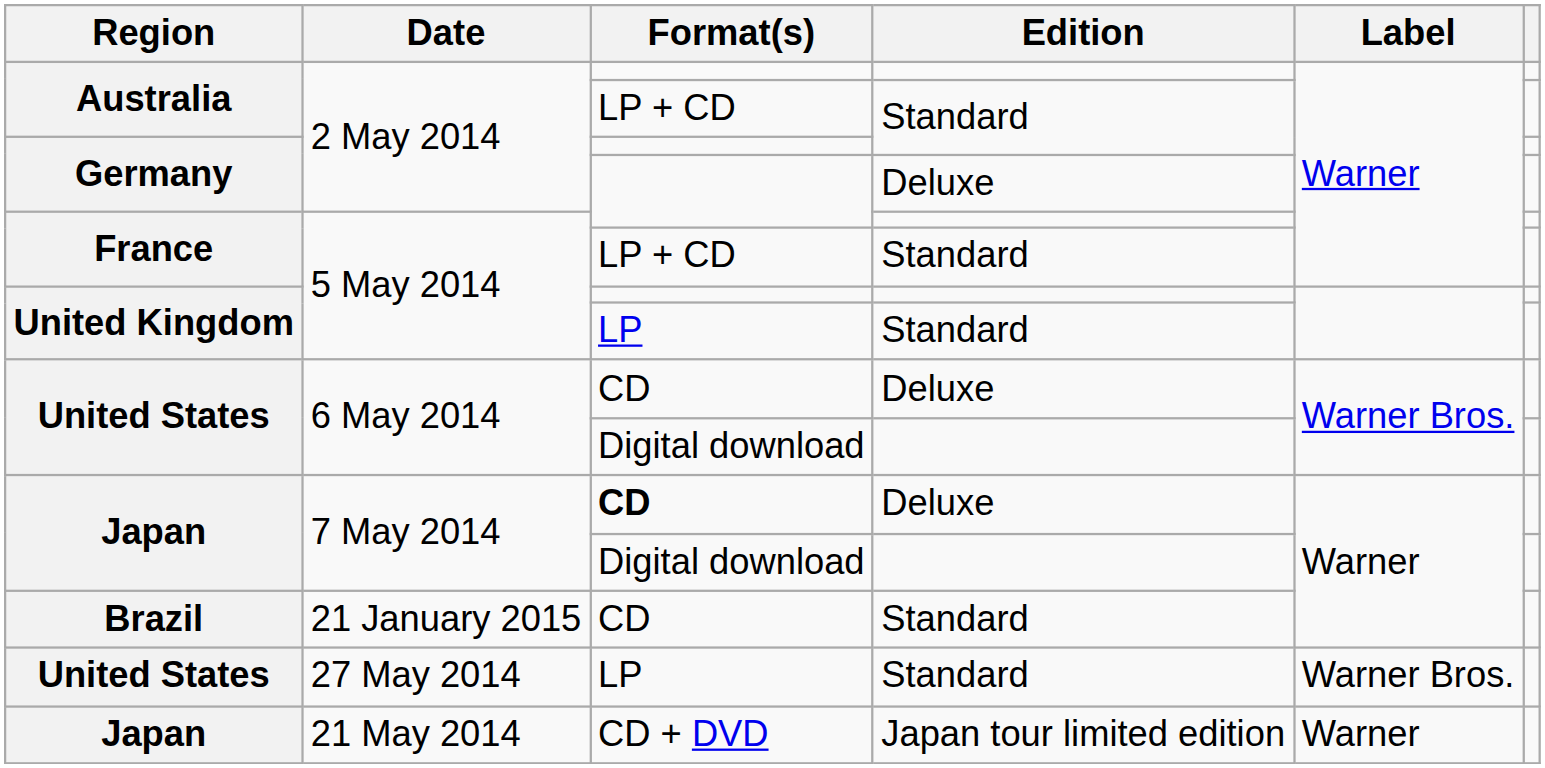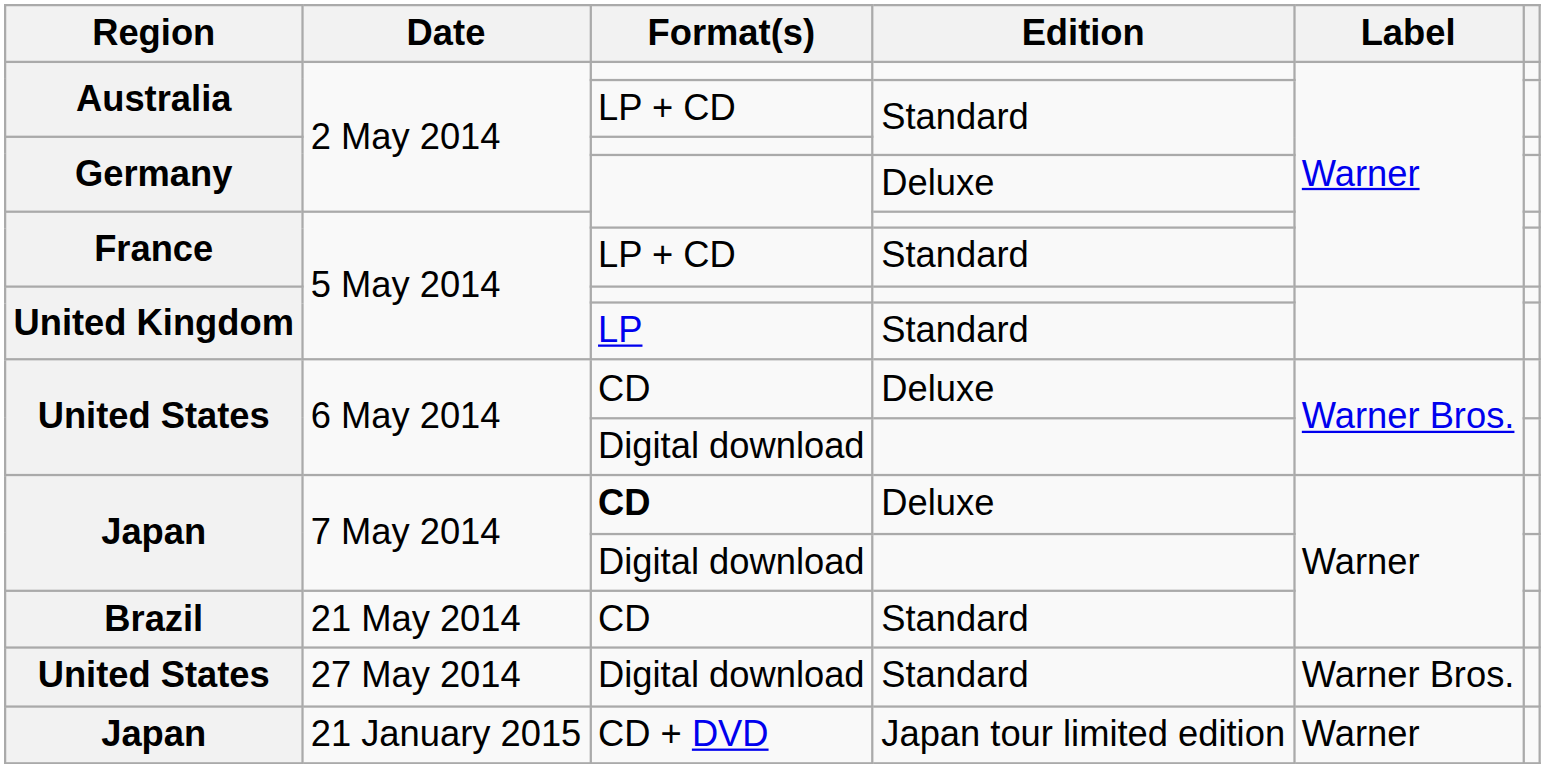Brazil | Date: 21 January 2015 -> 21 May 2014
United States / Standard | Format(s): LP -> Digital download
Japan / Japan tour limited edition | Date: 21 May 2014 -> 21 January 2015
